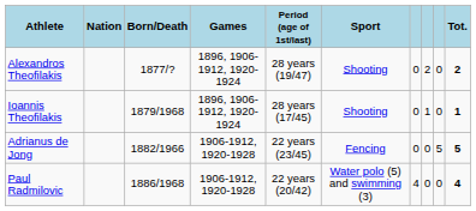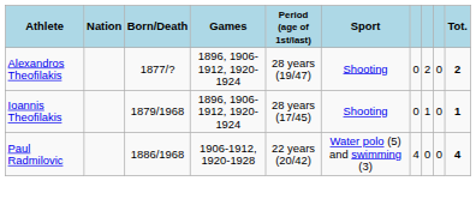- row: Adrianus de Jong | 1882/1966 | 1906-1912, 1920-1928 | 22 years (23/45) | Fencing | 0 | 0 | 5 | 5
